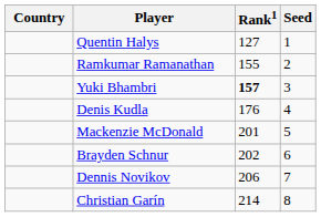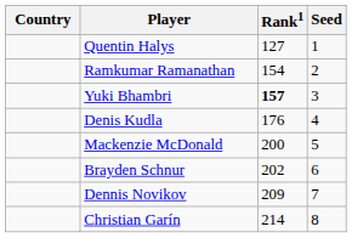Ramkumar Ramanathan | Rank1: 155 -> 154
Mackenzie McDonald | Rank1: 201 -> 200
Dennis Novikov | Rank1: 206 -> 209
